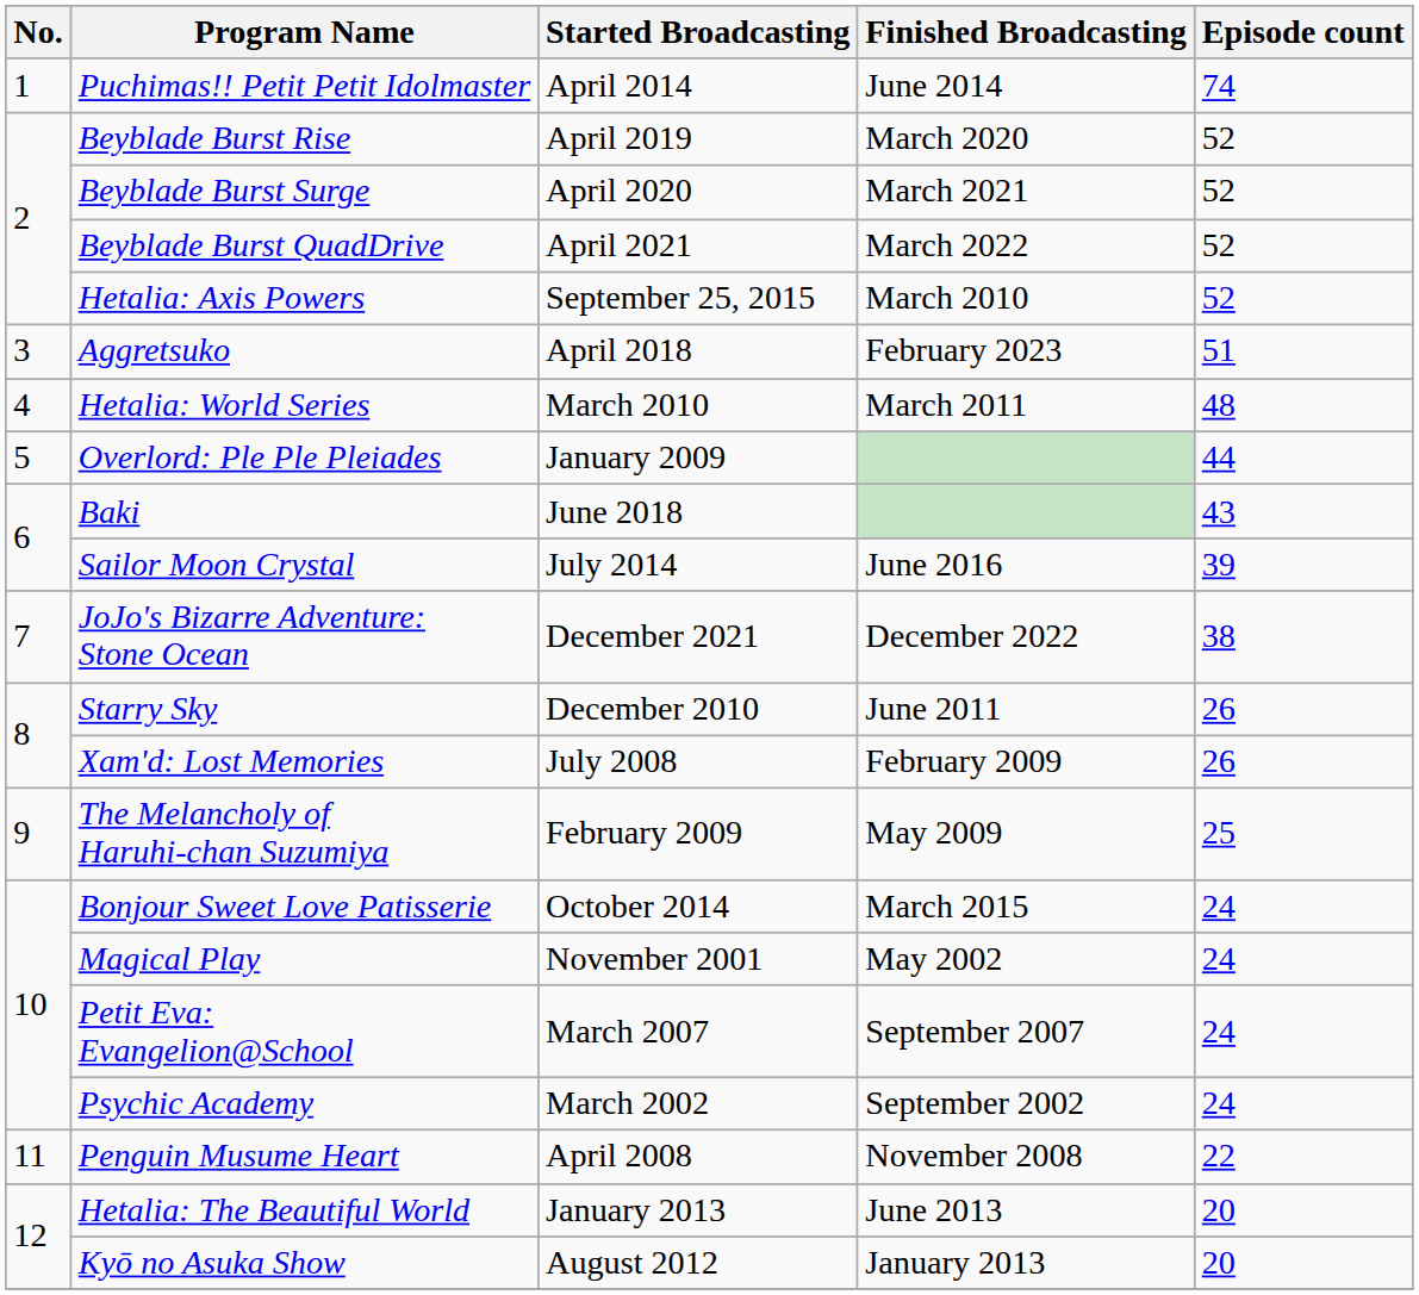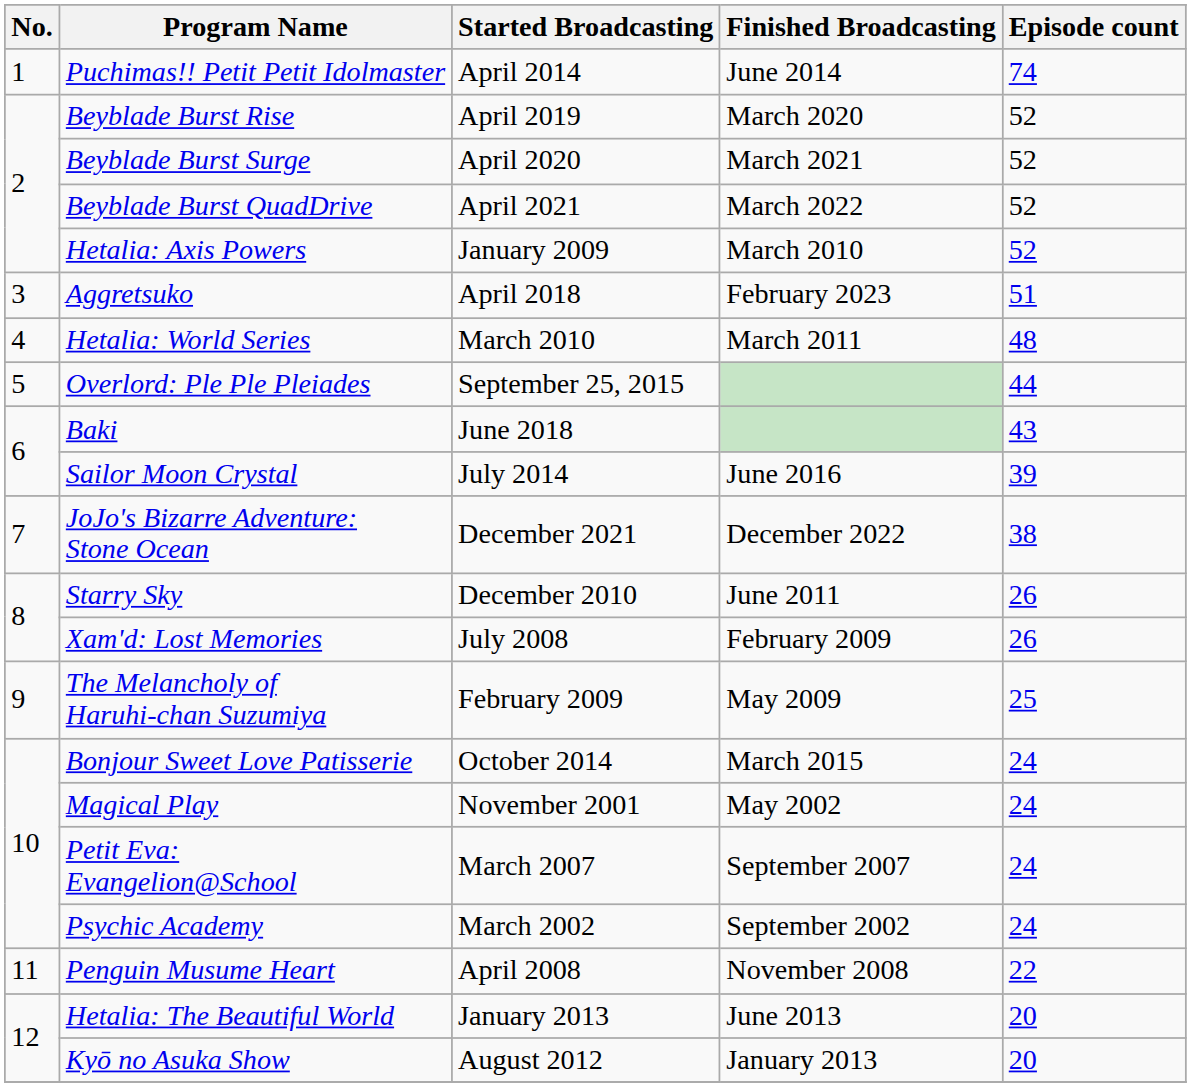Hetalia: Axis Powers | Started Broadcasting: September 25, 2015 -> January 2009
Overlord: Ple Ple Pleiades | Started Broadcasting: January 2009 -> September 25, 2015
